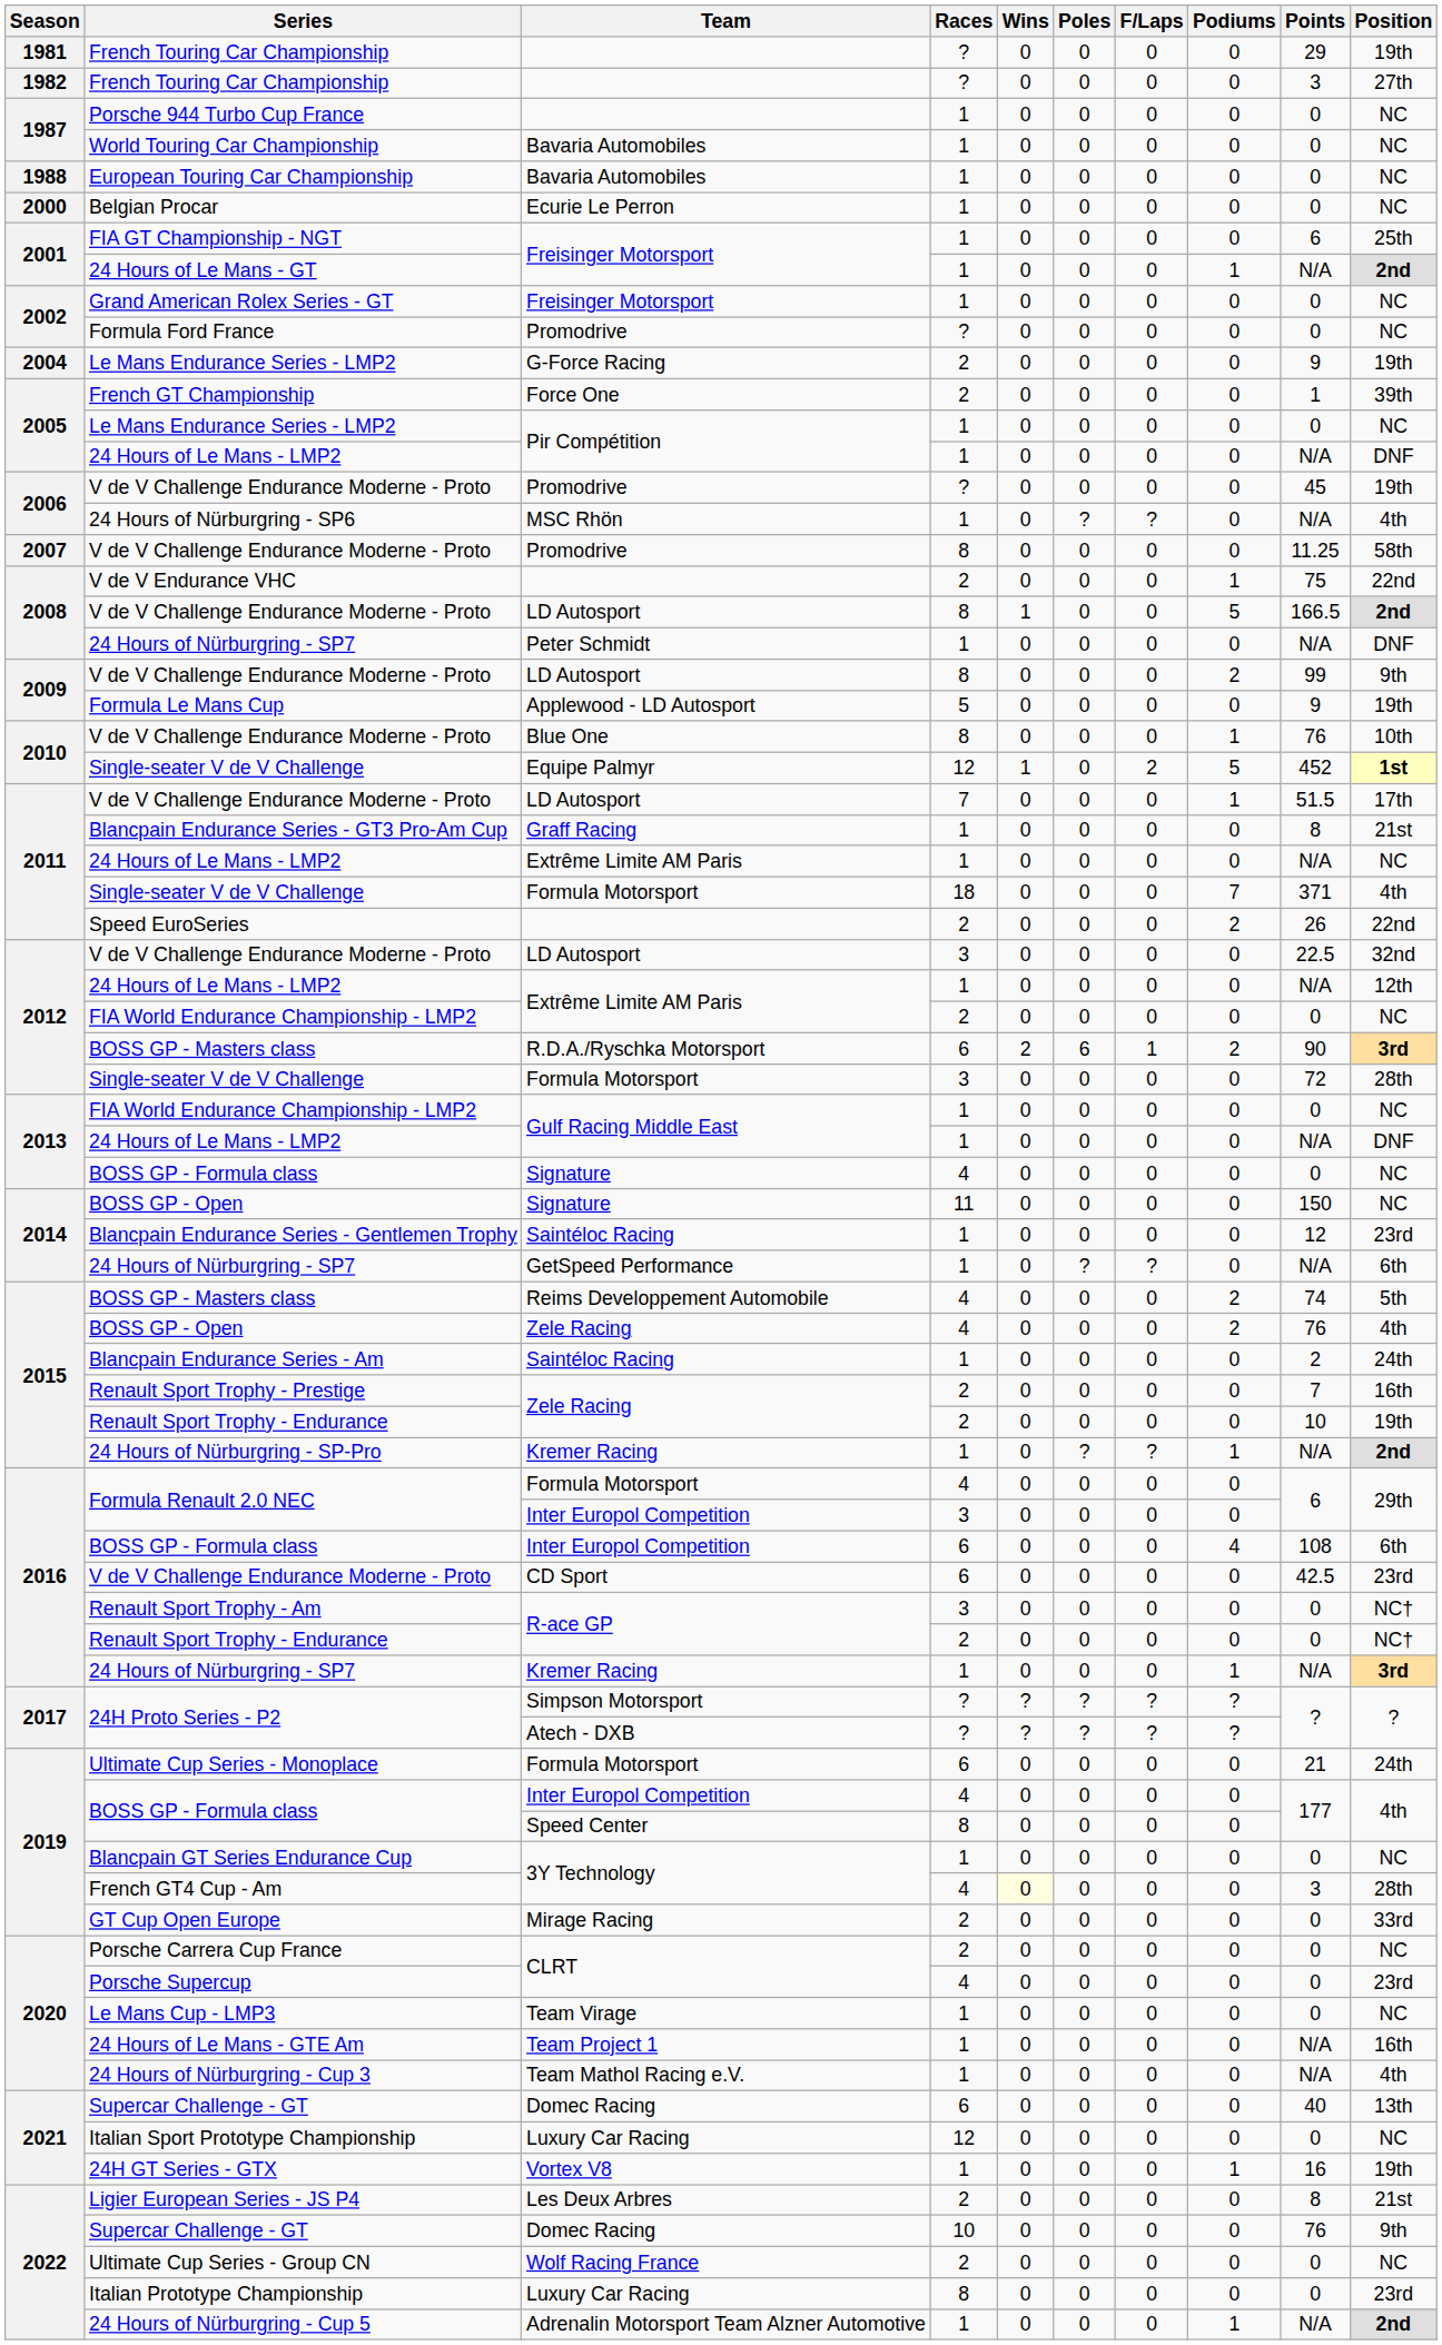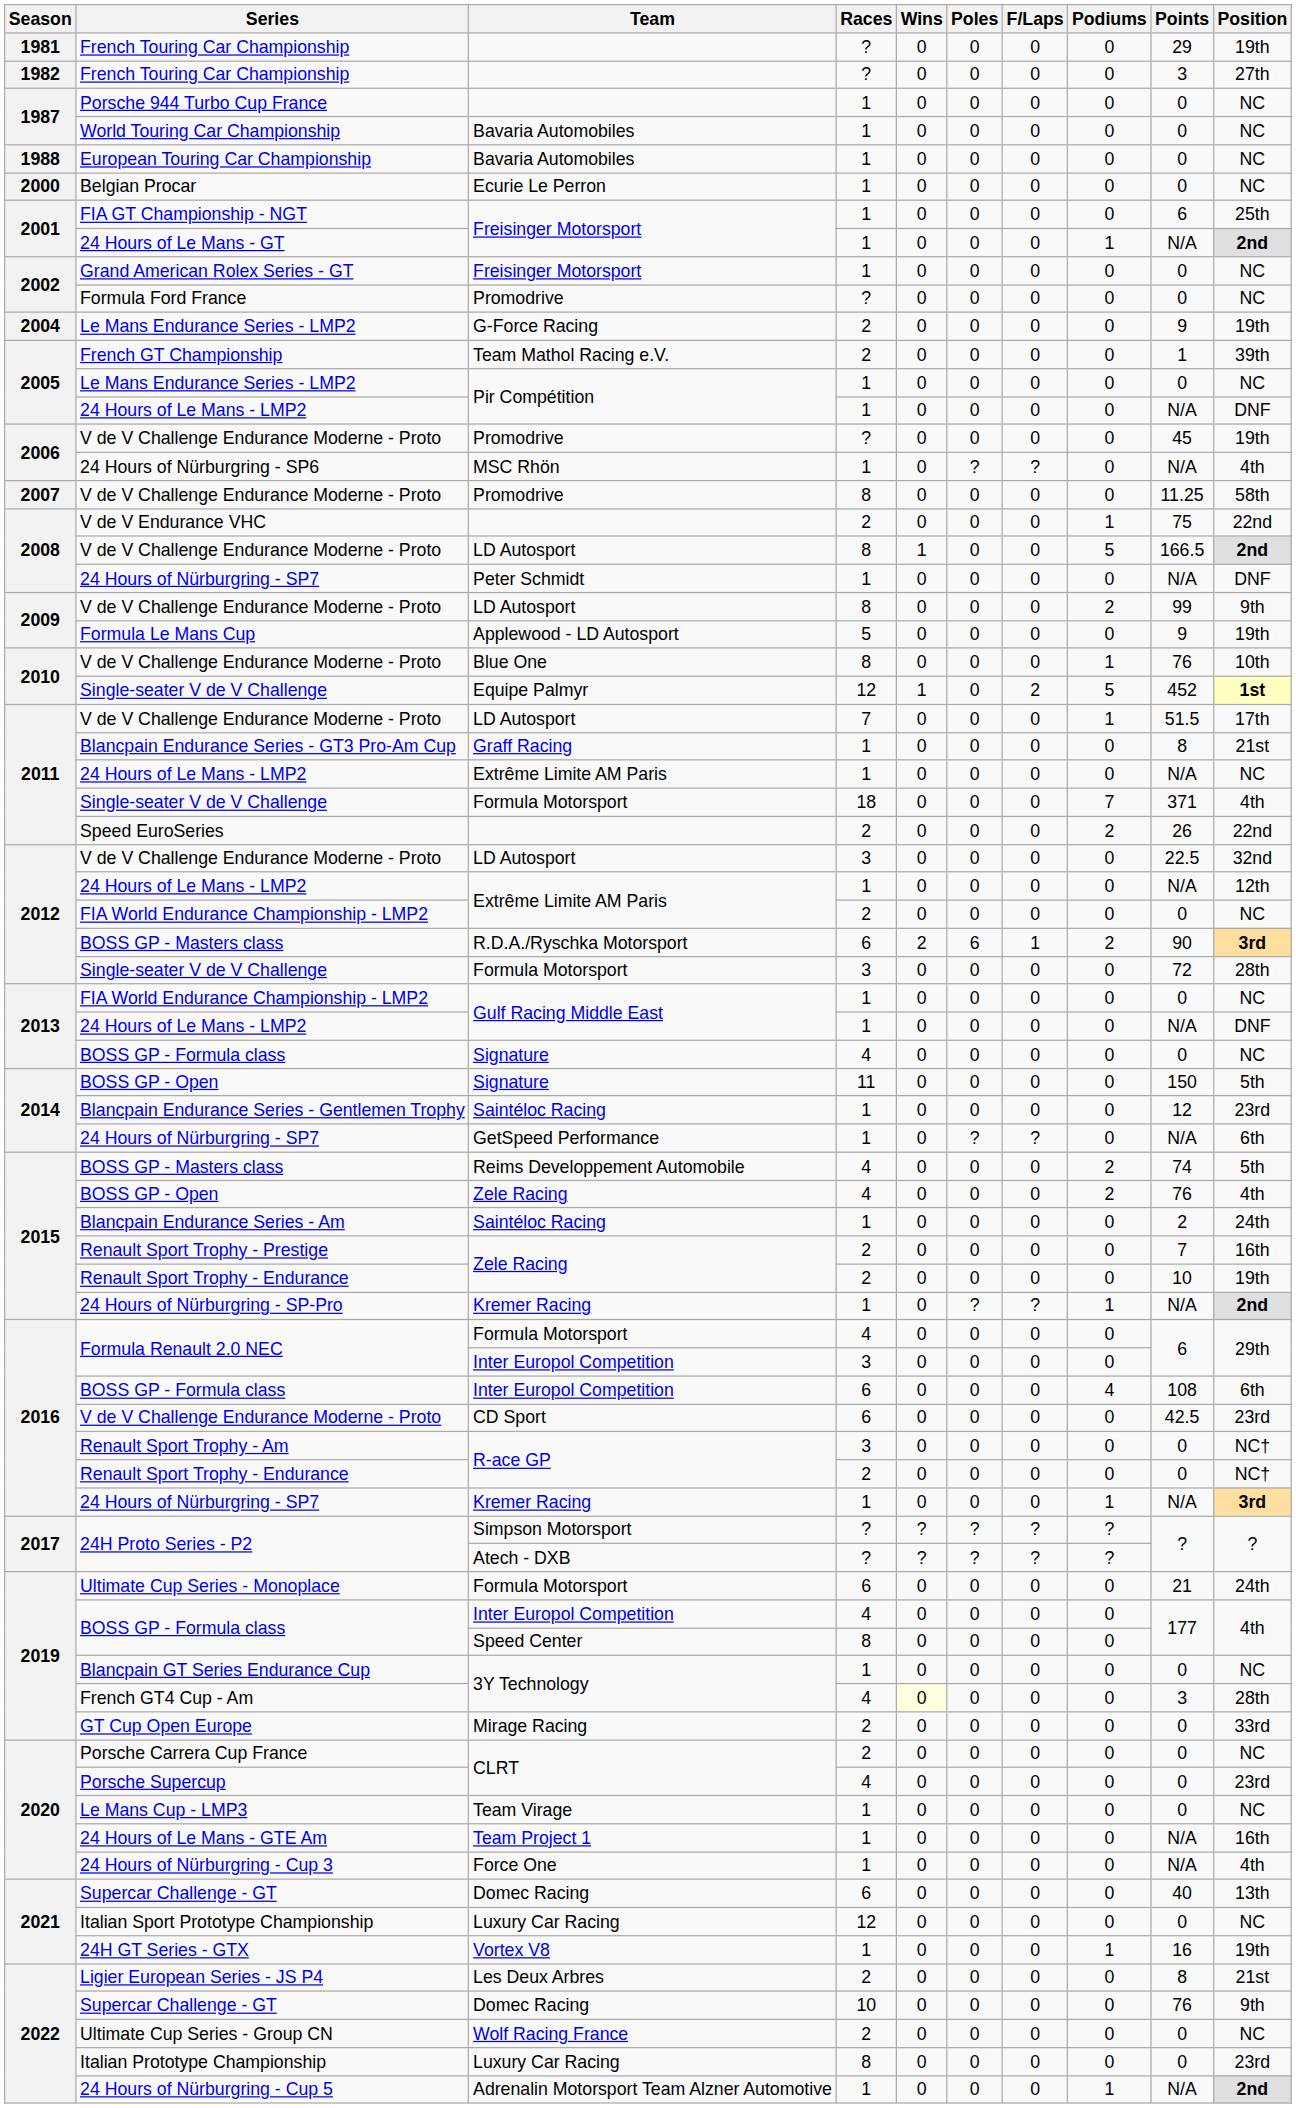French GT Championship | Team: Force One -> Team Mathol Racing e.V.
2014 / BOSS GP - Open | Position: NC -> 5th
24 Hours of Nürburgring - Cup 3 | Team: Team Mathol Racing e.V. -> Force One
